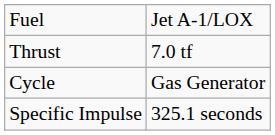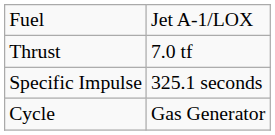rows swapped: Specific Impulse <-> Cycle
